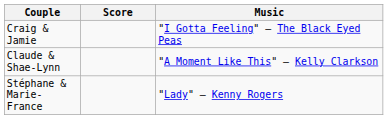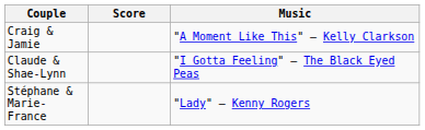Craig & Jamie | Music: "I Gotta Feeling" – The Black Eyed Peas -> "A Moment Like This" – Kelly Clarkson
Claude & Shae-Lynn | Music: "A Moment Like This" – Kelly Clarkson -> "I Gotta Feeling" – The Black Eyed Peas
